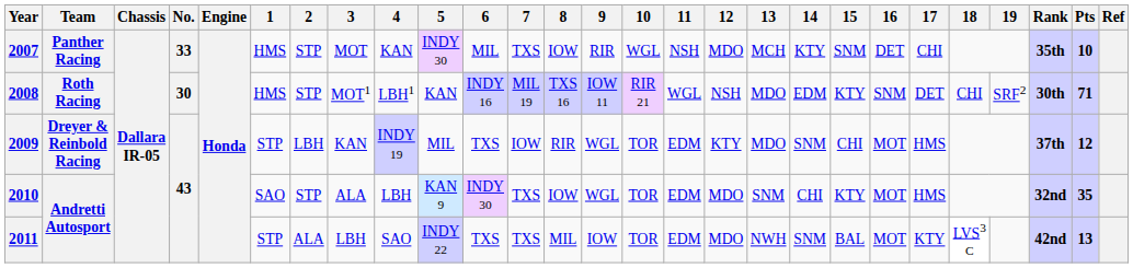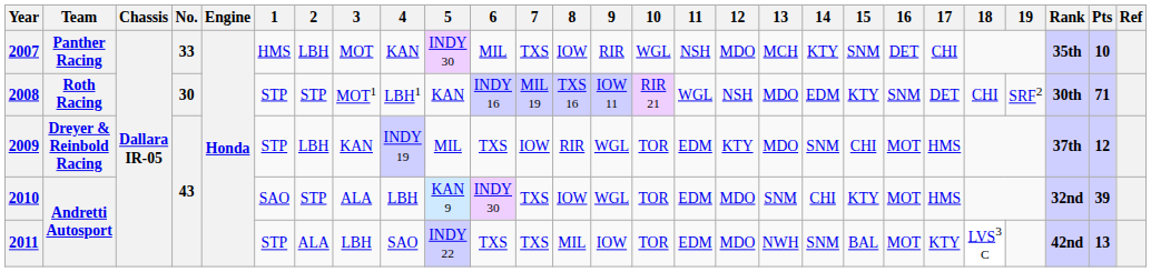2007 | 2: STP -> LBH
2008 | 1: HMS -> STP
2010 | Pts: 35 -> 39
